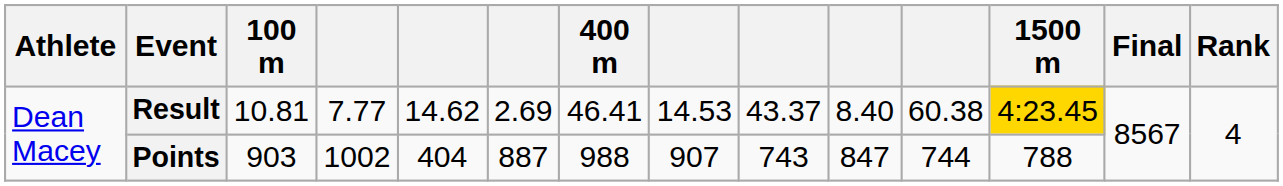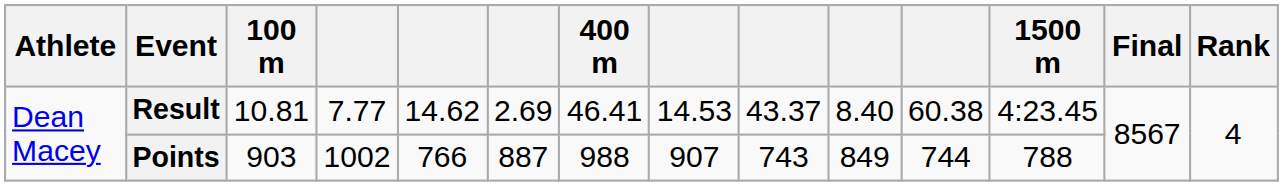Result | 1500 m: gold background -> no background
Points | column 5: 404 -> 766
Points | column 10: 847 -> 849
